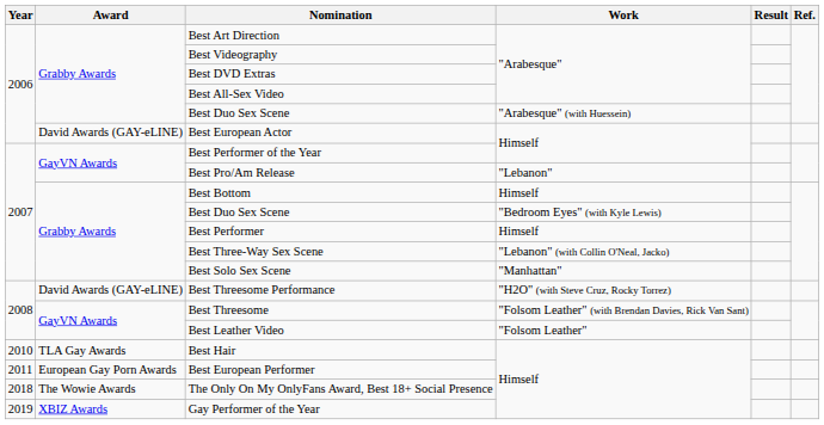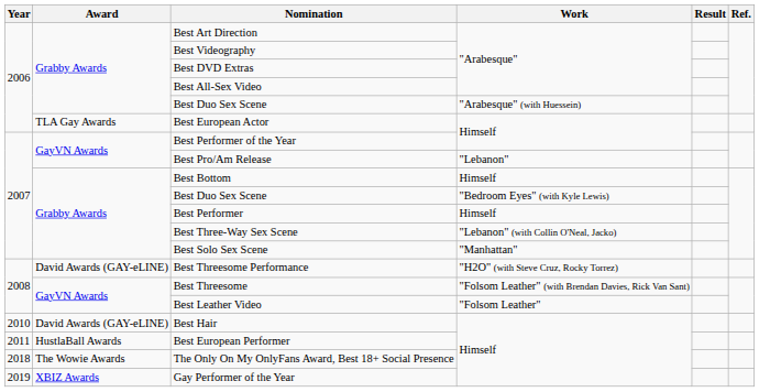Best European Actor | Award: David Awards (GAY-eLINE) -> TLA Gay Awards
Best Hair | Award: TLA Gay Awards -> David Awards (GAY-eLINE)
Best European Performer | Award: European Gay Porn Awards -> HustlaBall Awards
